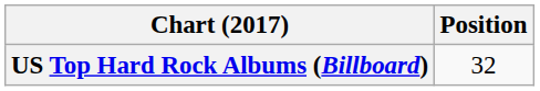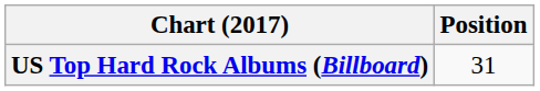US Top Hard Rock Albums (Billboard) | Position: 32 -> 31
